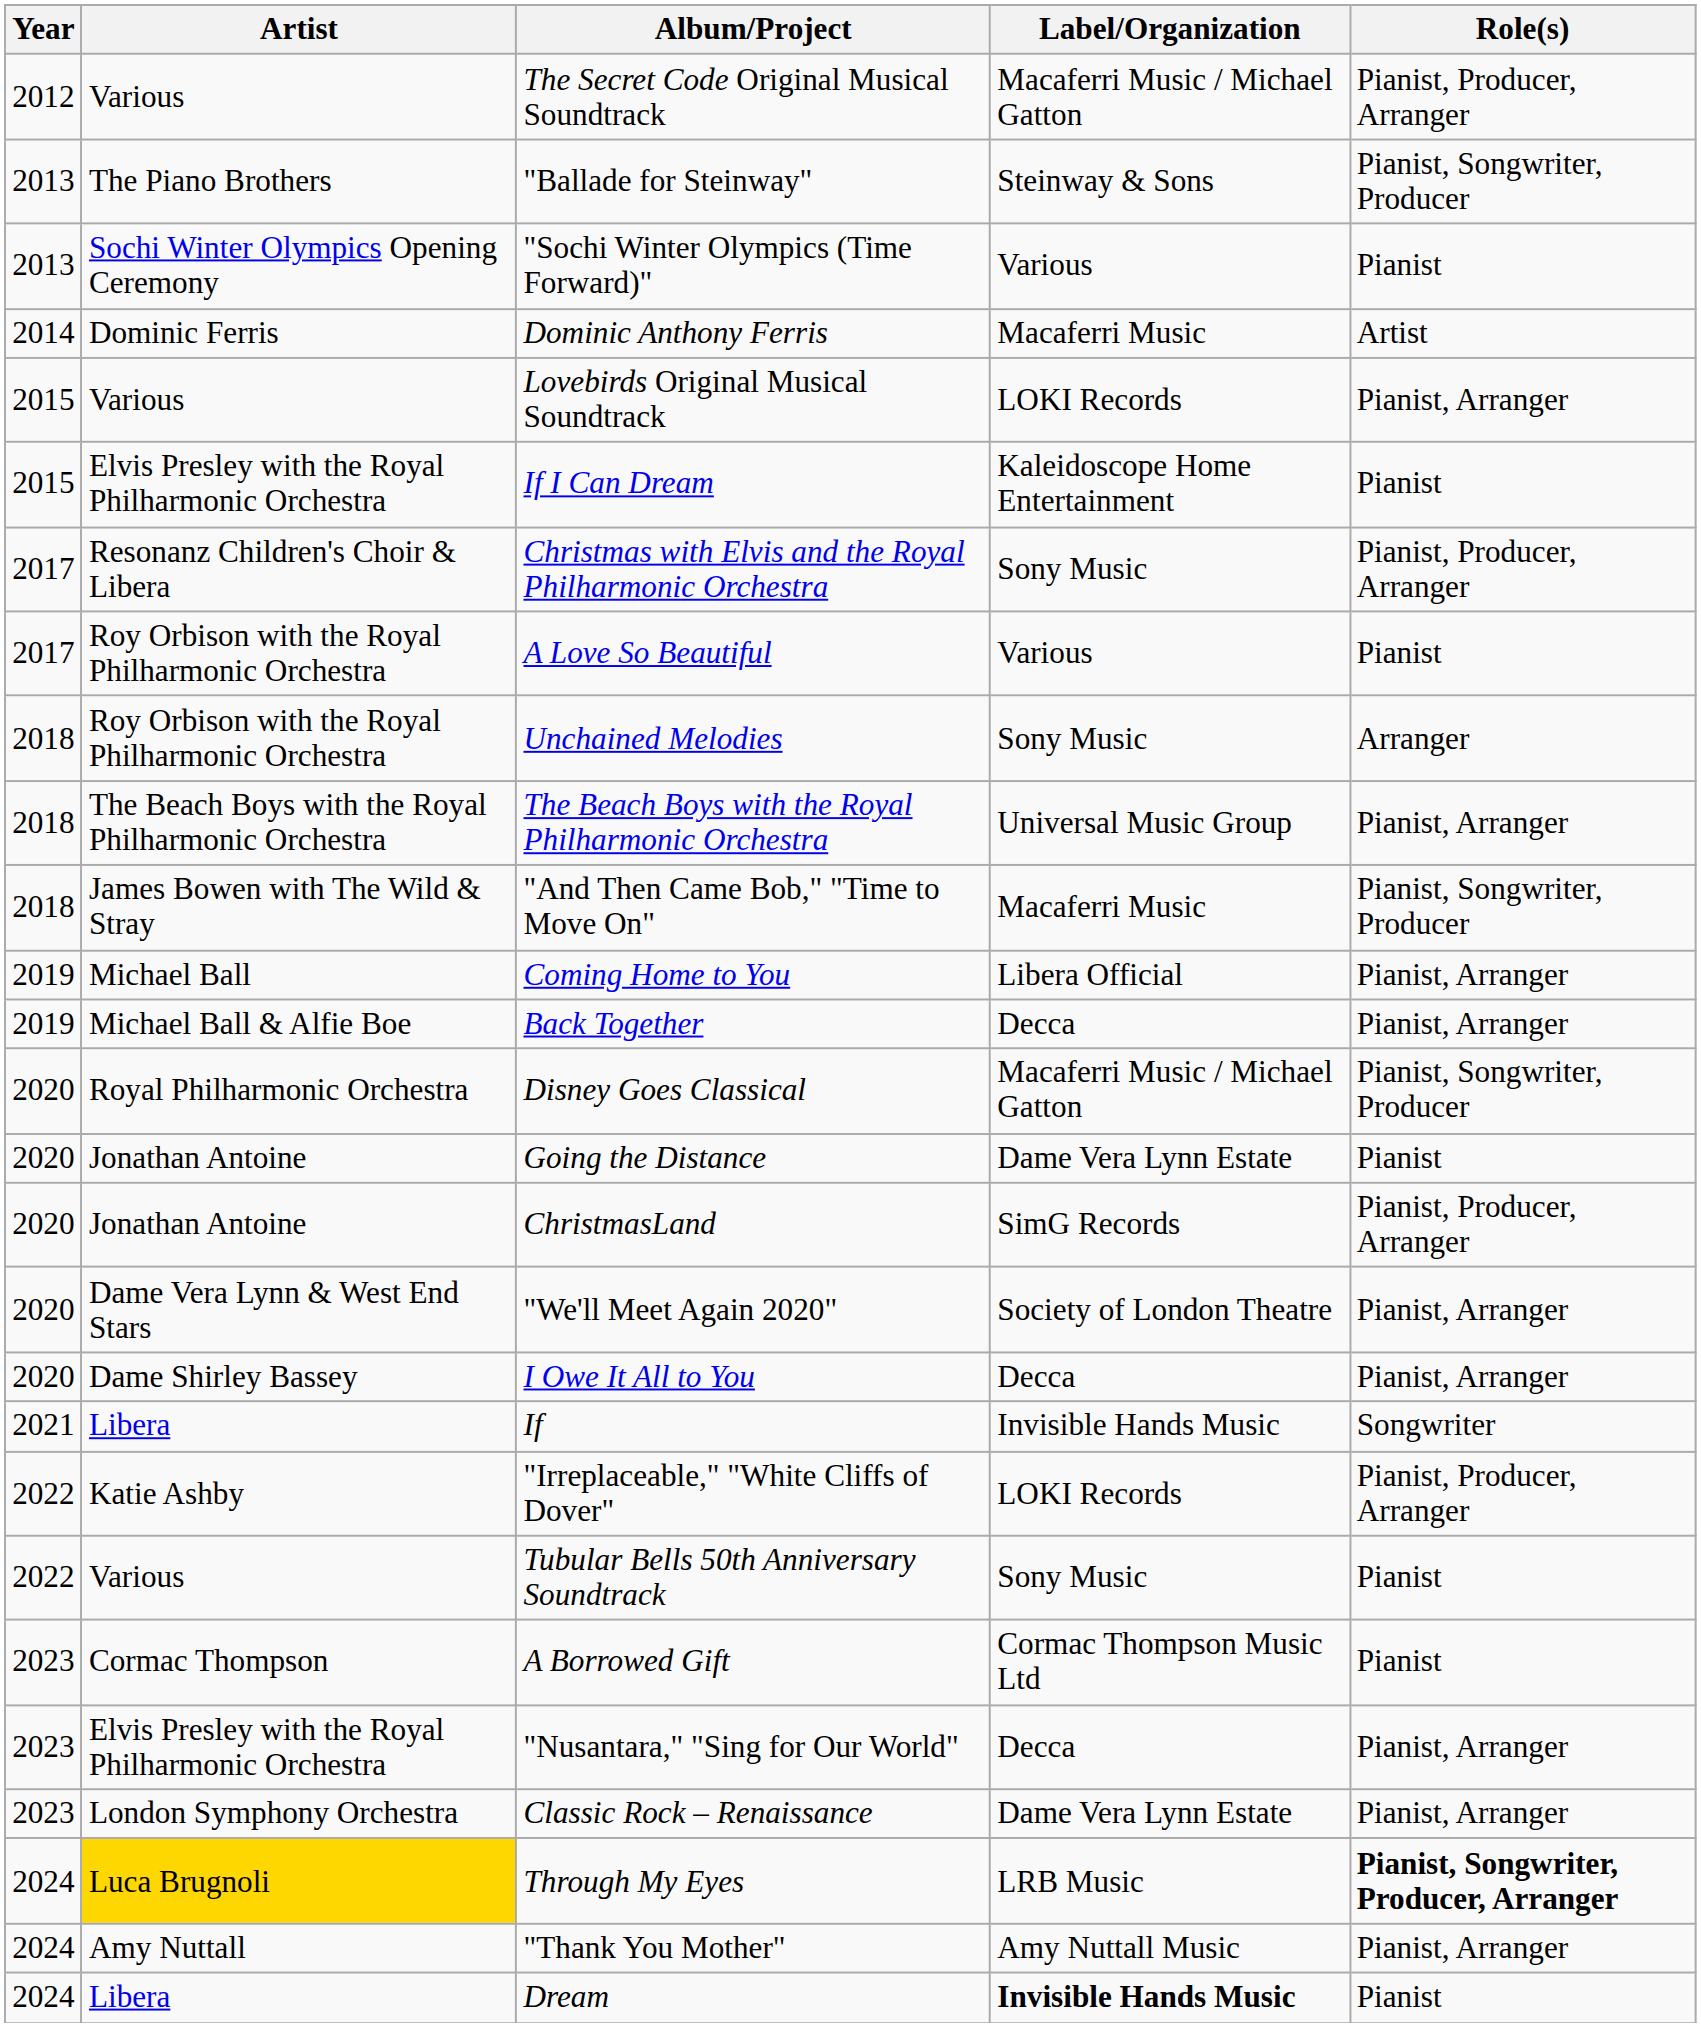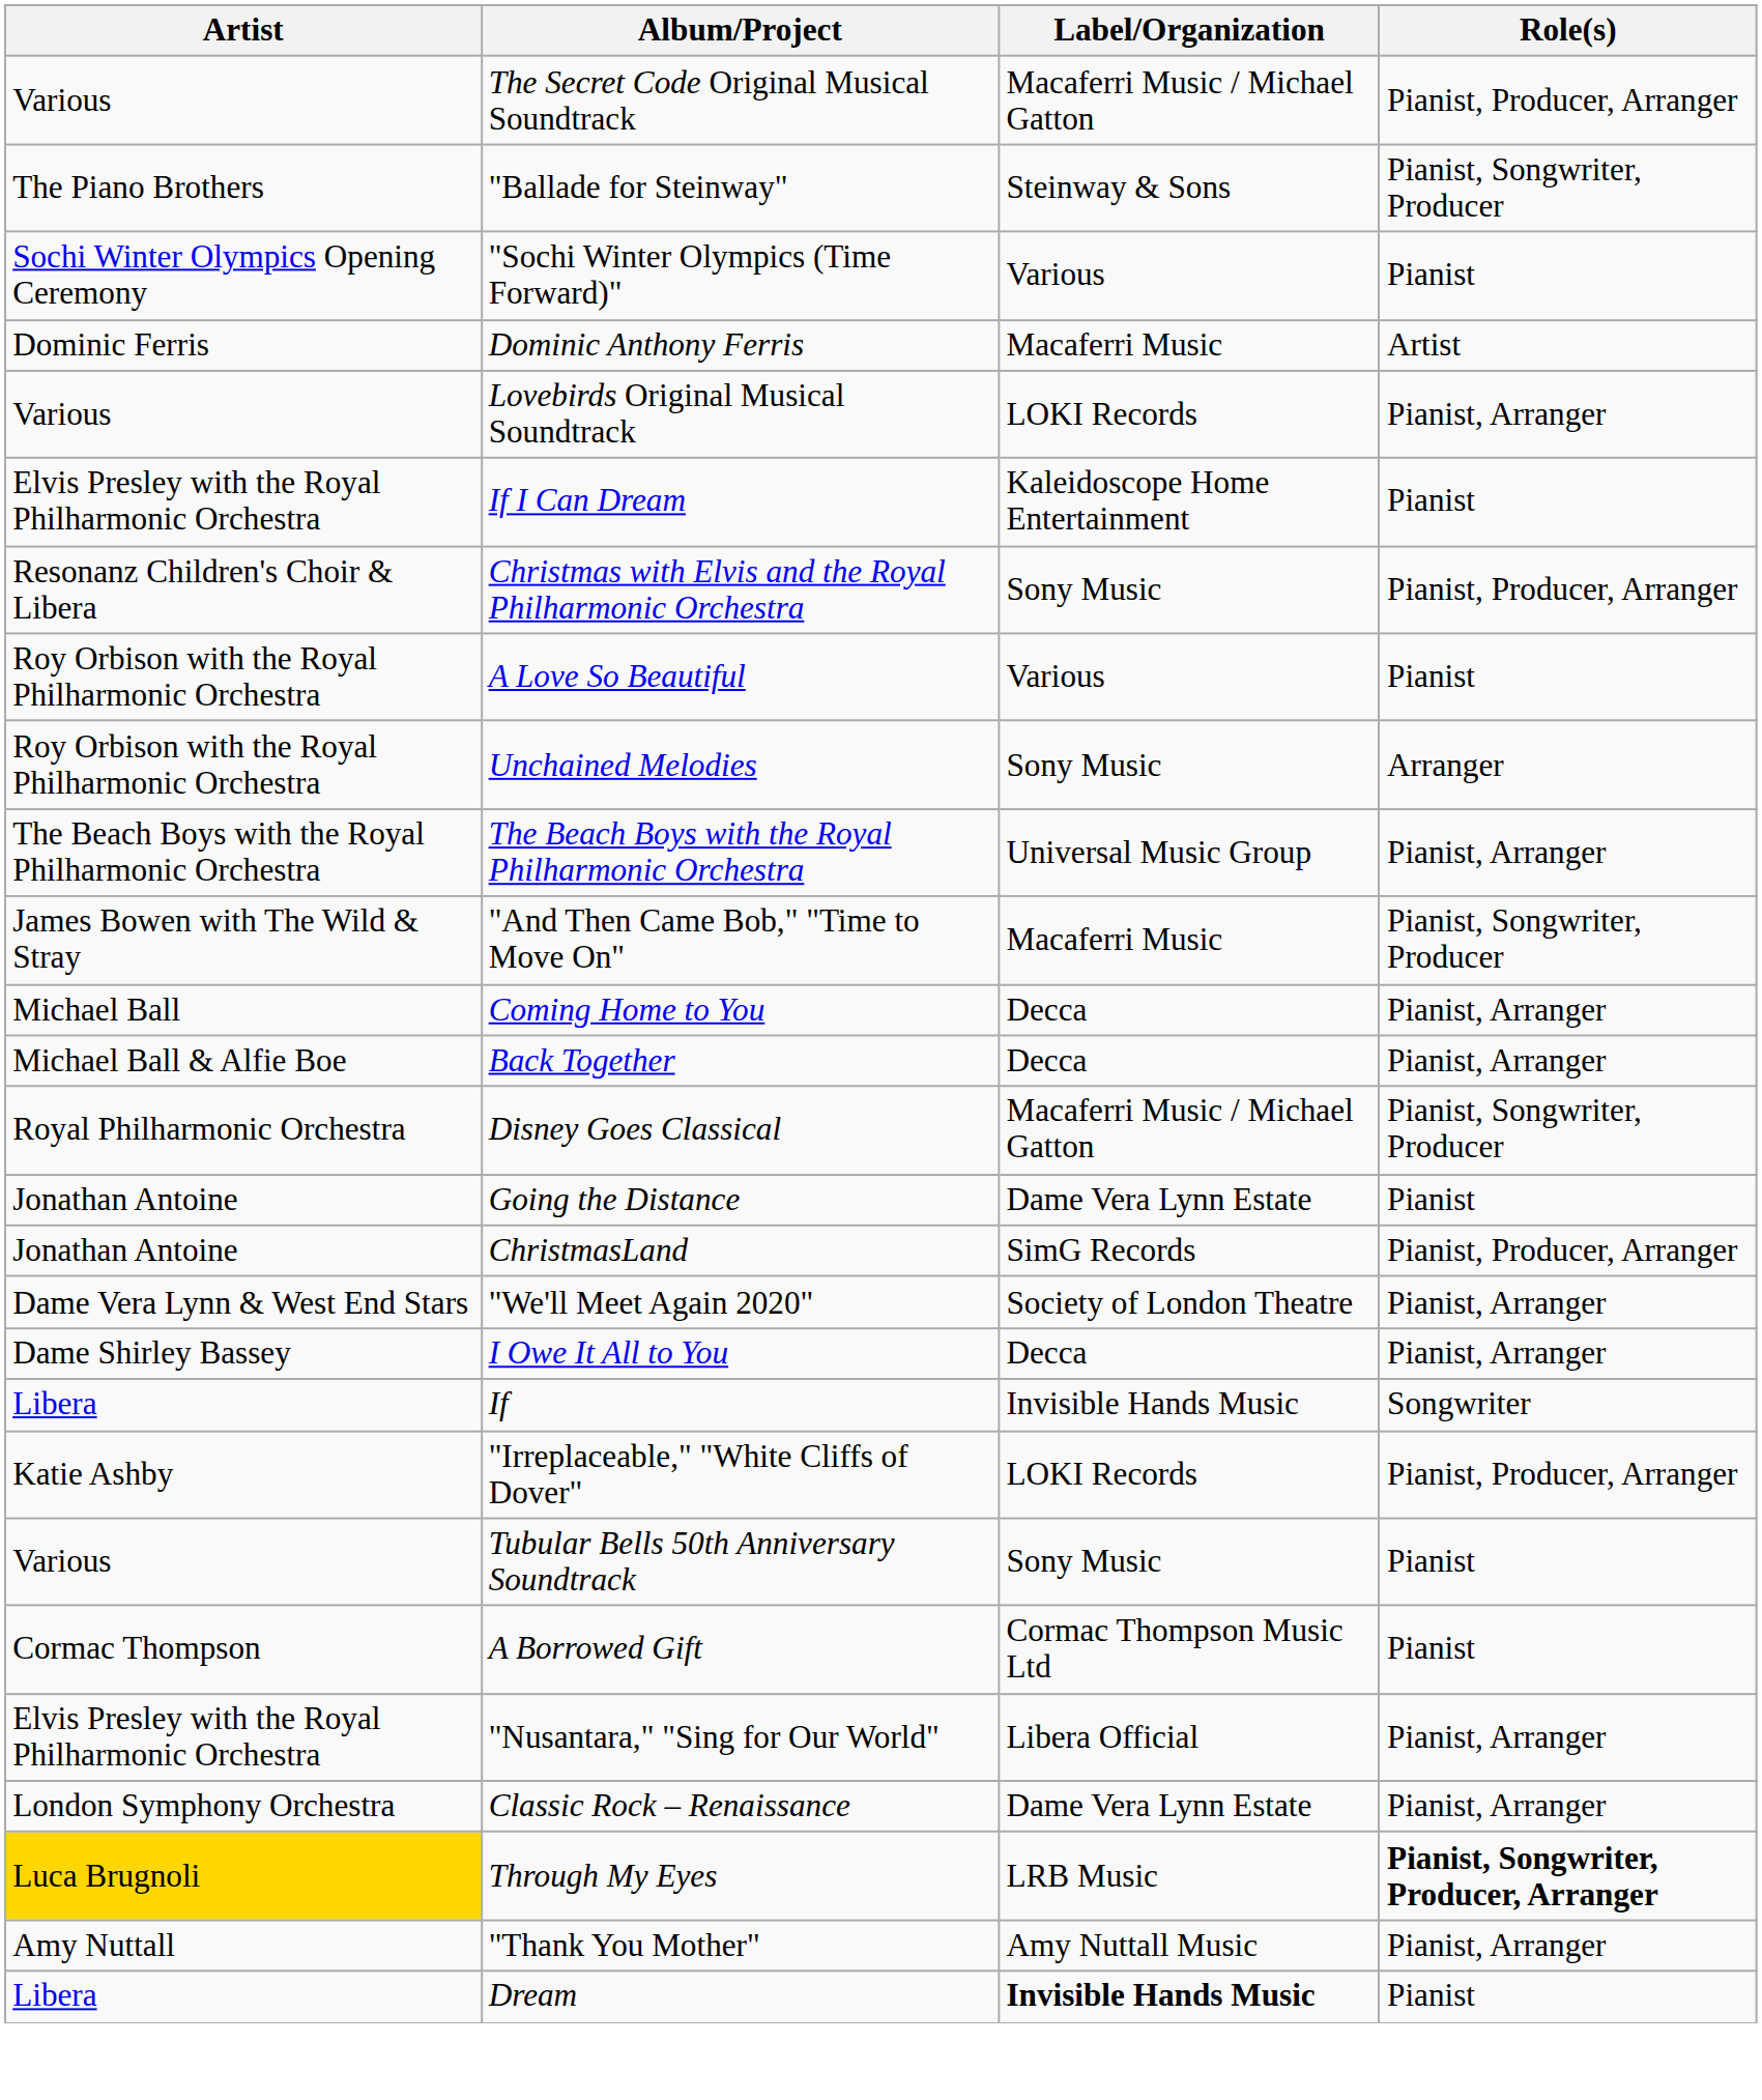- column: Year | 2012 | 2013 | 2013 | 2014 | 2015 | 2015 | 2017 | 2017 | 2018 | 2018 | 2018 | 2019 | 2019 | 2020 | 2020 | 2020 | 2020 | 2020 | 2021 | 2022 | 2022 | 2023 | 2023 | 2023 | 2024 | 2024 | 2024
Coming Home to You | Label/Organization: Libera Official -> Decca
"Nusantara," "Sing for Our World" | Label/Organization: Decca -> Libera Official
